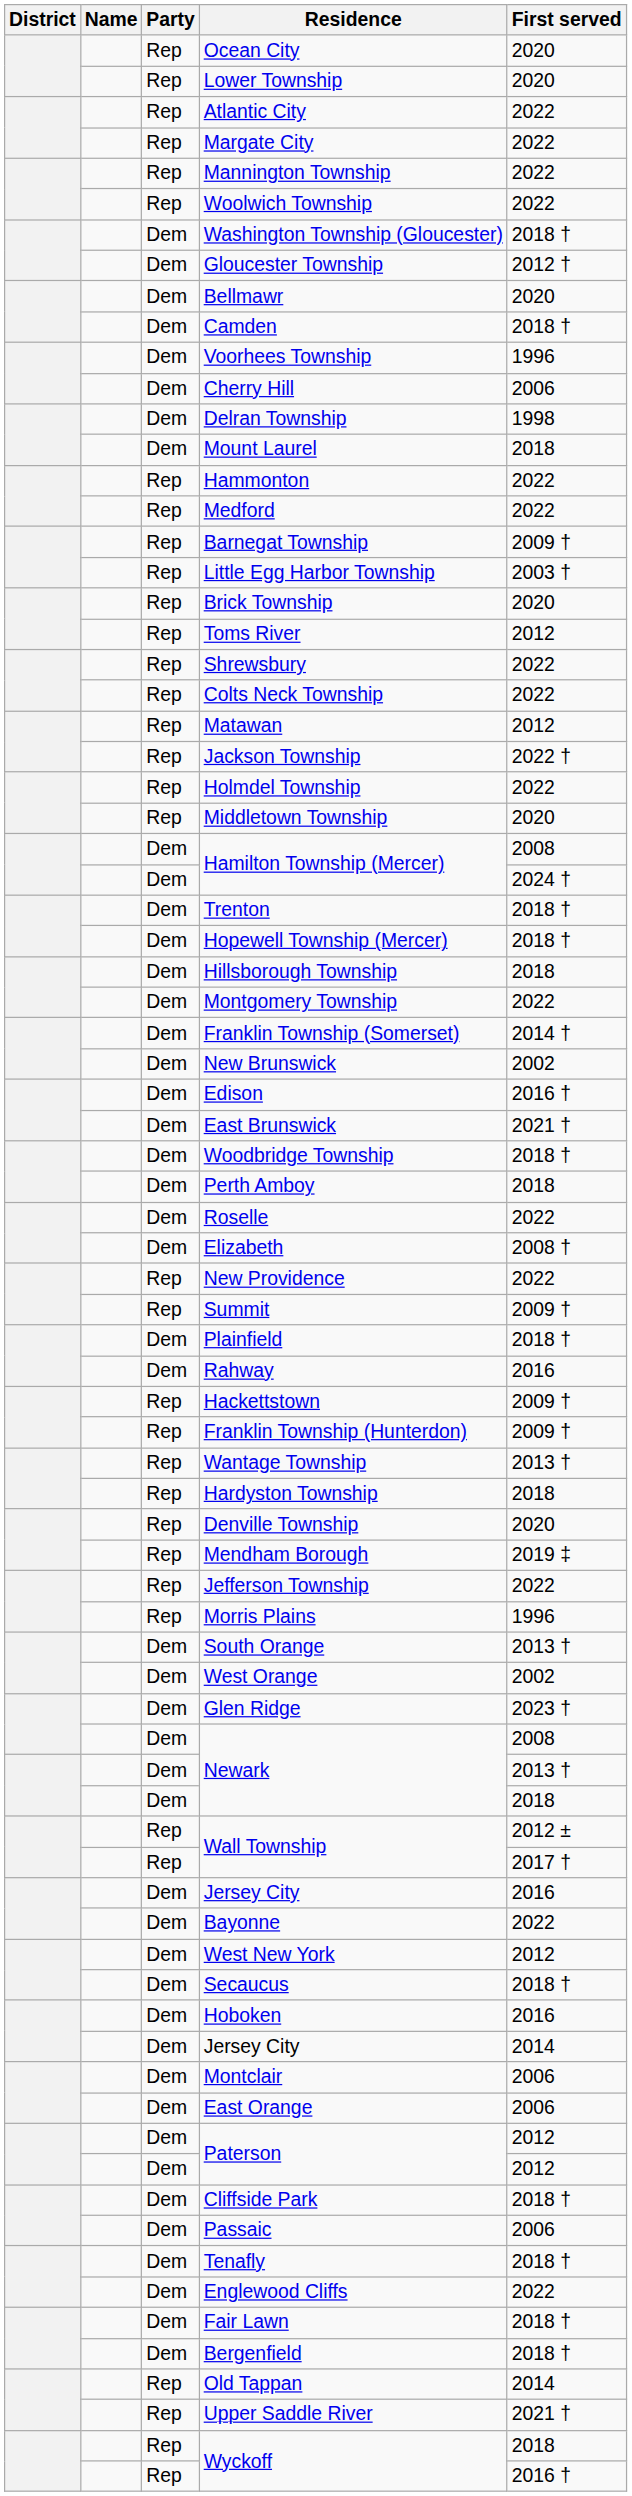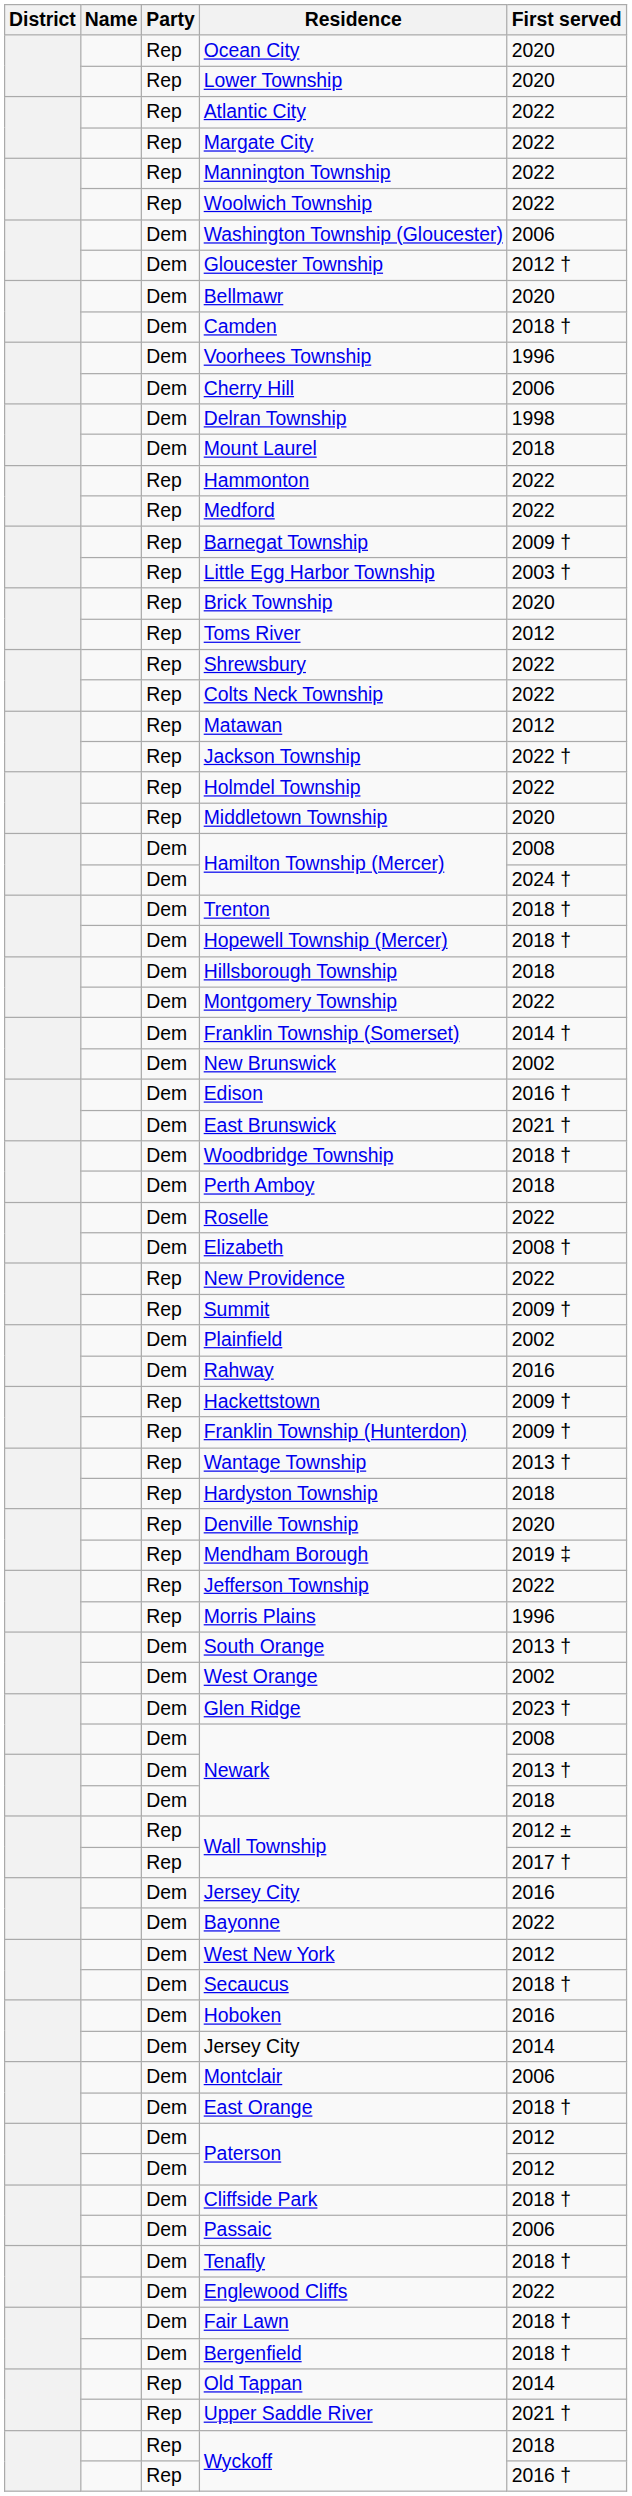Washington Township (Gloucester) | First served: 2018 † -> 2006
Plainfield | First served: 2018 † -> 2002
East Orange | First served: 2006 -> 2018 †
